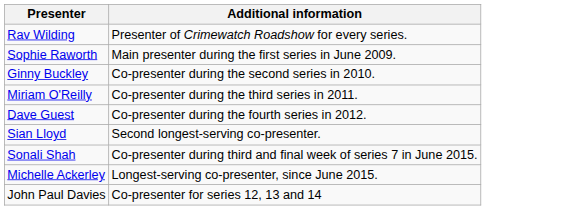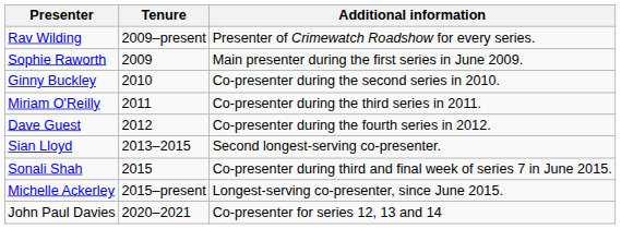+ column: Tenure | 2009–present | 2009 | 2010 | 2011 | 2012 | 2013–2015 | 2015 | 2015–present | 2020–2021
